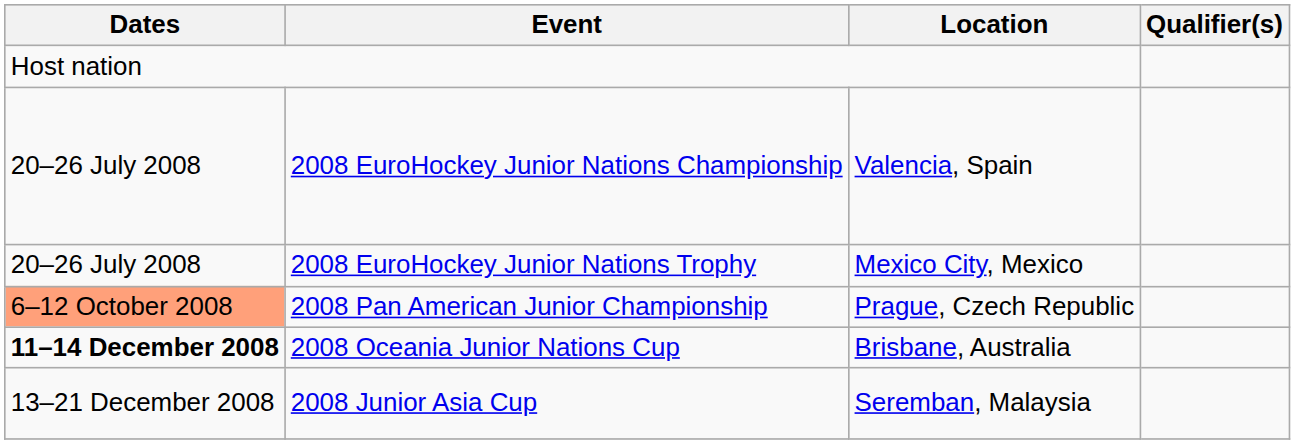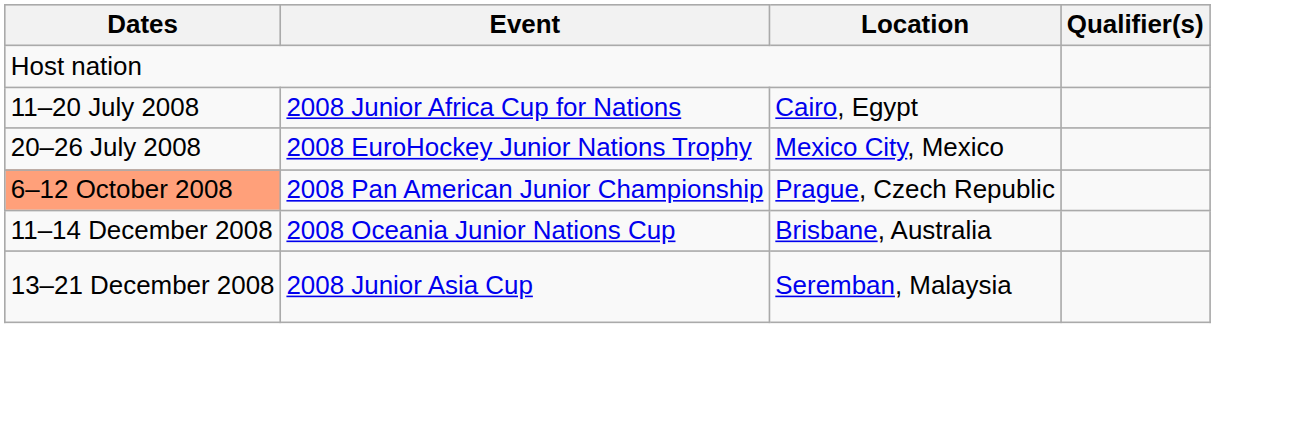+ row: 11–20 July 2008 | 2008 Junior Africa Cup for Nations | Cairo, Egypt
- row: 20–26 July 2008 | 2008 EuroHockey Junior Nations Championship | Valencia, Spain
2008 Oceania Junior Nations Cup | Dates: bold -> normal
